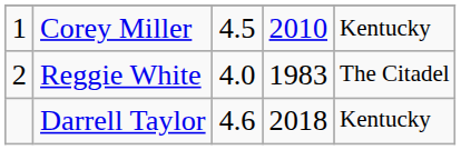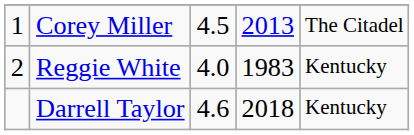Corey Miller | column 4: 2010 -> 2013
Corey Miller | column 5: Kentucky -> The Citadel
Reggie White | column 5: The Citadel -> Kentucky
